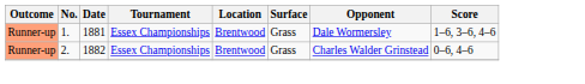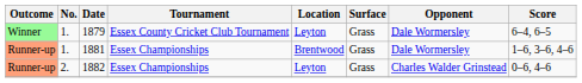+ row: Winner | 1. | 1879 | Essex County Cricket Club Tournament | Leyton | Grass | Dale Wormersley | 6–4, 6–5
1882 | Location: Brentwood -> Leyton
